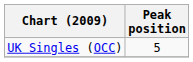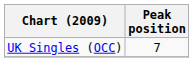UK Singles (OCC) | Peak position: 5 -> 7
